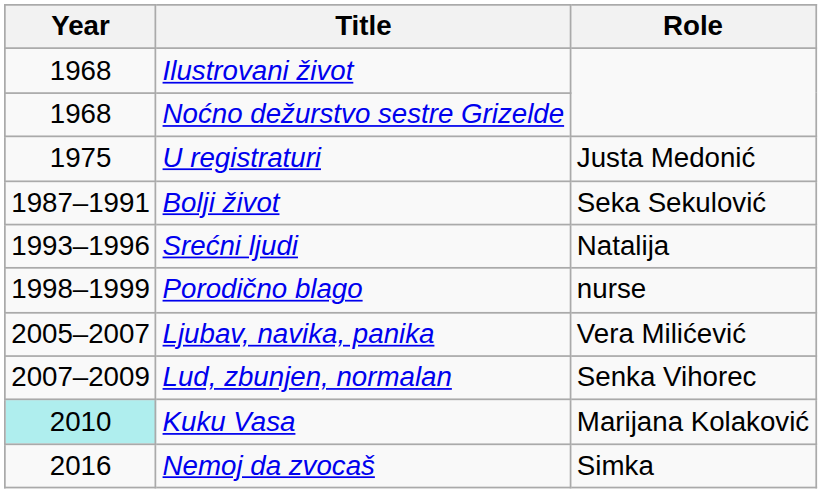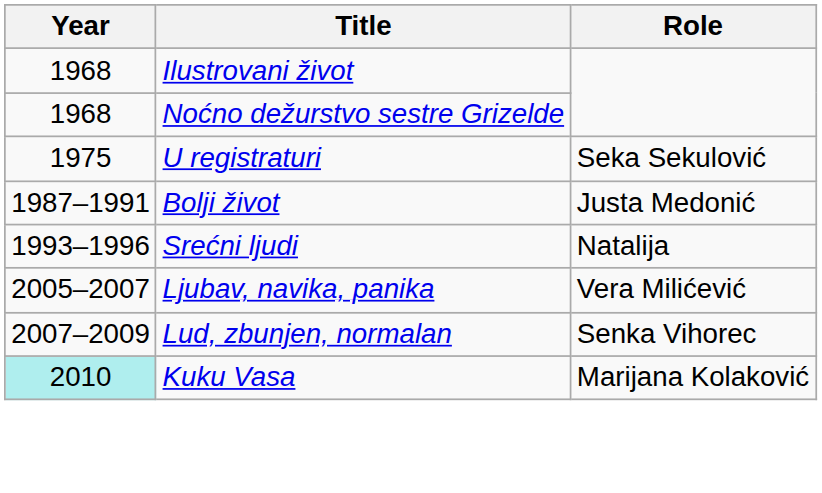U registraturi | Role: Justa Medonić -> Seka Sekulović
Bolji život | Role: Seka Sekulović -> Justa Medonić
- row: 1998–1999 | Porodično blago | nurse
- row: 2016 | Nemoj da zvocaš | Simka
